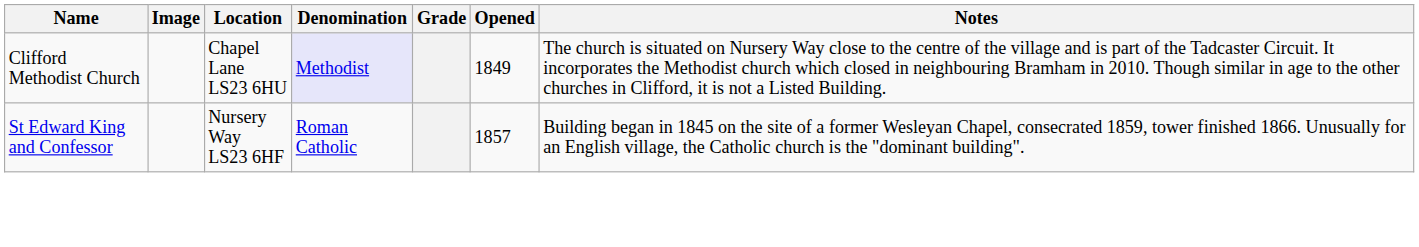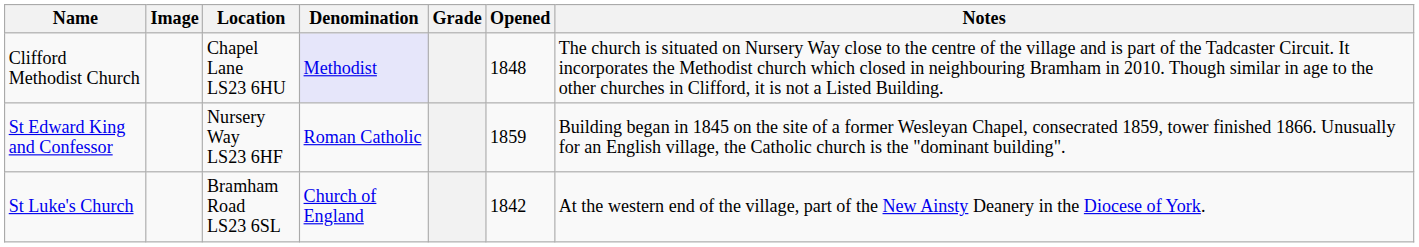Clifford Methodist Church | Opened: 1849 -> 1848
St Edward King and Confessor | Opened: 1857 -> 1859
+ row: St Luke's Church | Bramham Road LS23 6SL | Church of England | 1842 | At the western end of the village, part of the New Ainsty Deanery in the Diocese of York.
